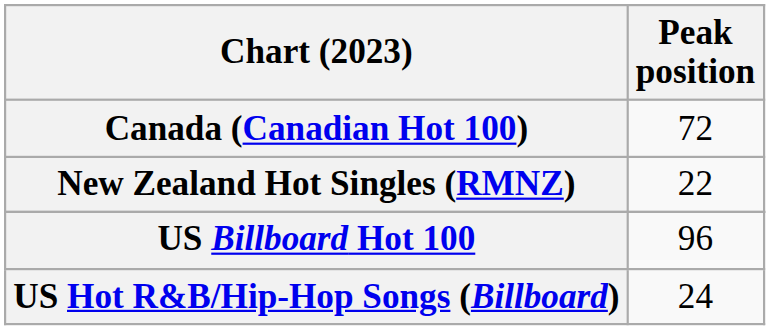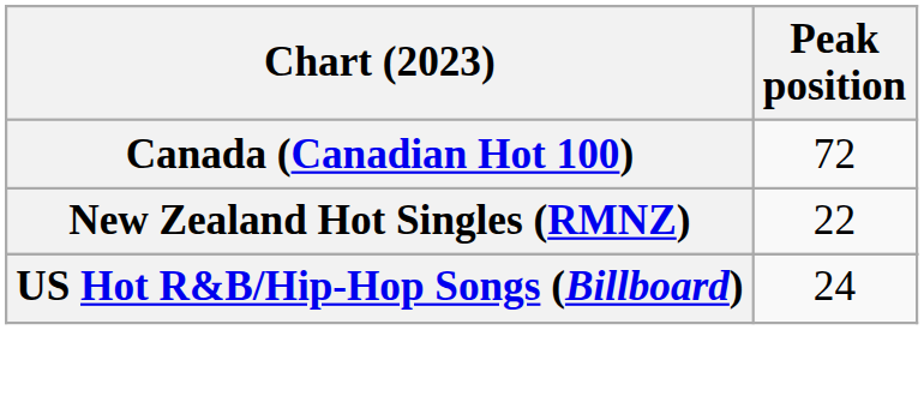- row: US Billboard Hot 100 | 96
